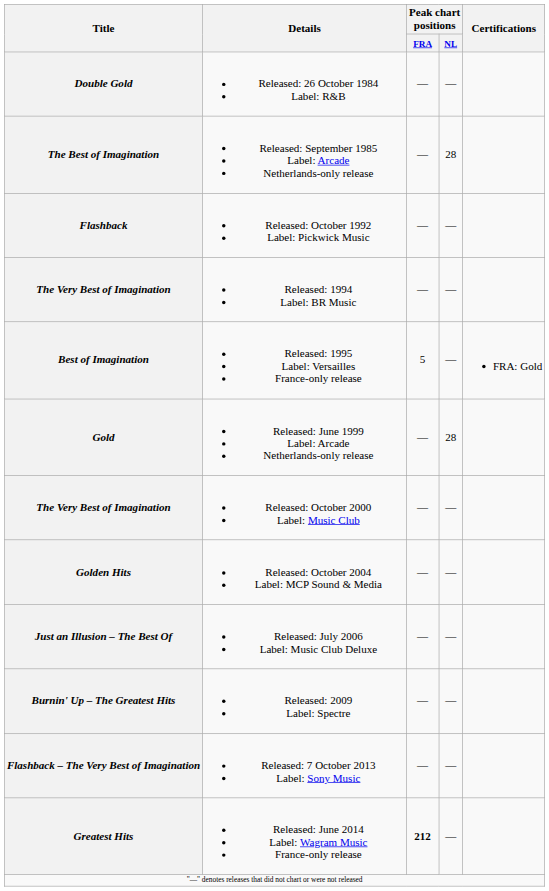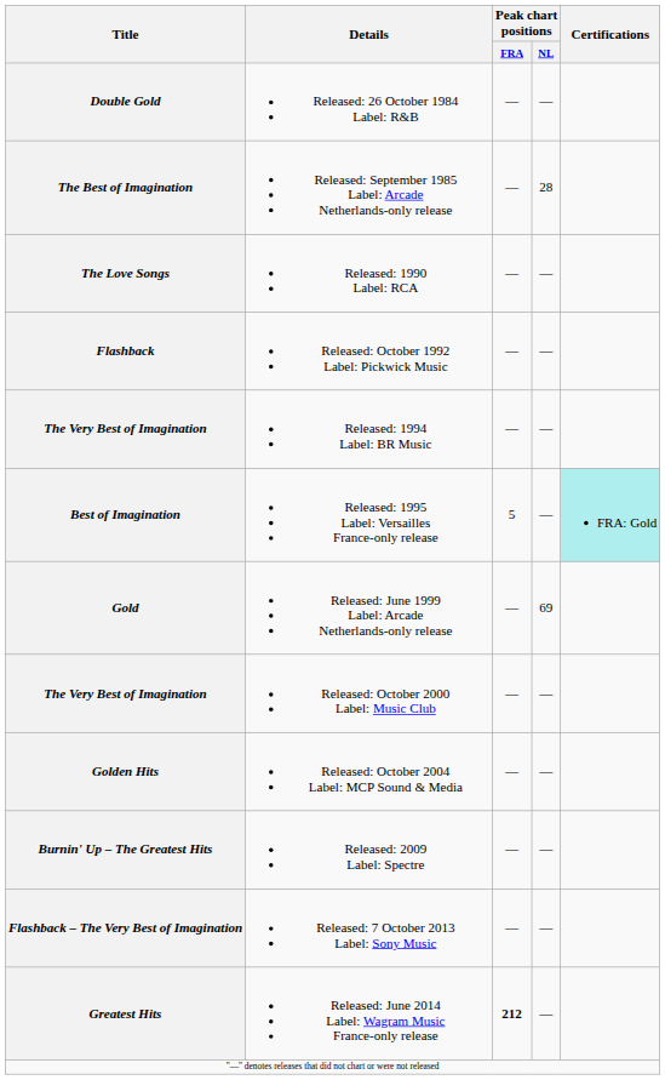+ row: The Love Songs | Released: 1990 Label: RCA | — | —
Released: 1995 Label: Versailles France-only release | Certifications: no background -> paleturquoise background
Released: June 1999 Label: Arcade Netherlands-only release | Peak chart positions / NL: 28 -> 69
- row: Just an Illusion – The Best Of | Released: July 2006 Label: Music Club Deluxe | — | —
